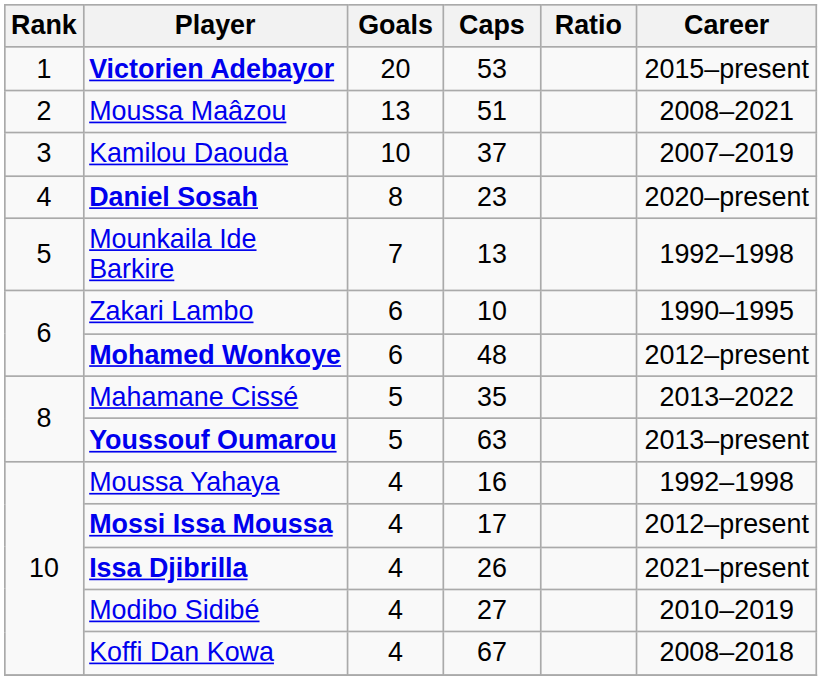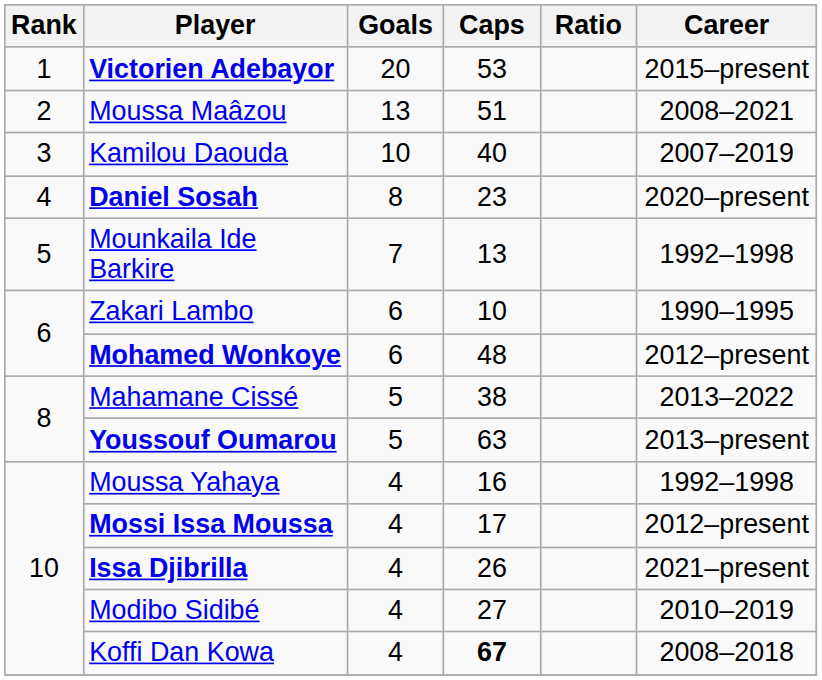Kamilou Daouda | Caps: 37 -> 40
Mahamane Cissé | Caps: 35 -> 38
Koffi Dan Kowa | Caps: normal -> bold
